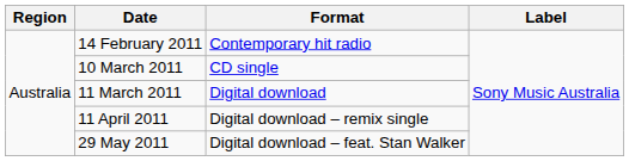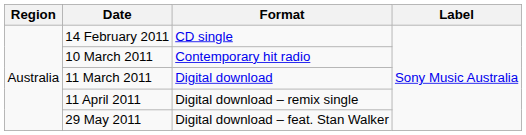14 February 2011 | Format: Contemporary hit radio -> CD single
10 March 2011 | Format: CD single -> Contemporary hit radio
